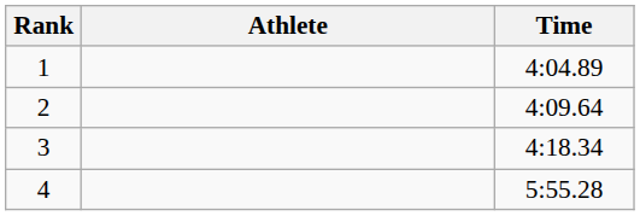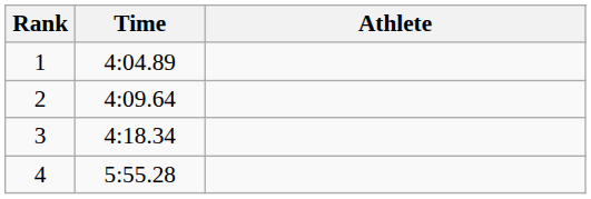columns swapped: Athlete <-> Time
